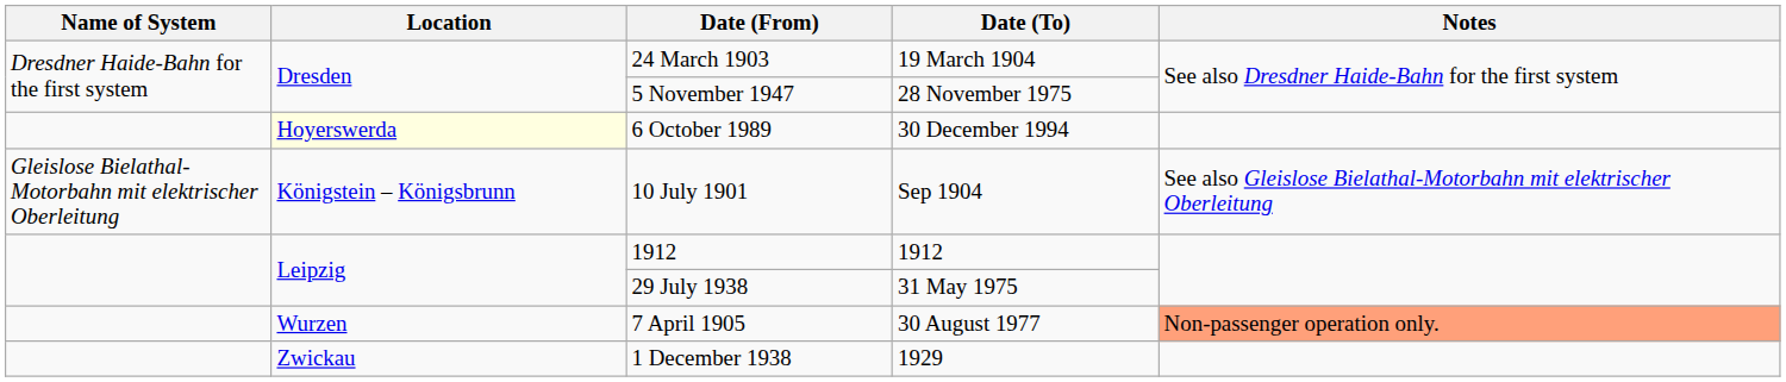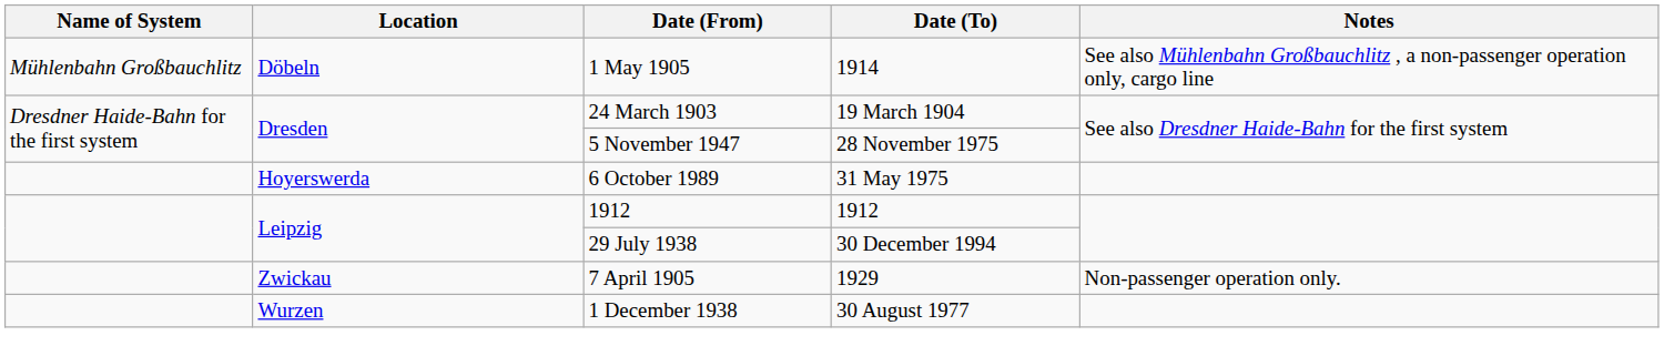+ row: Mühlenbahn Großbauchlitz | Döbeln | 1 May 1905 | 1914 | See also Mühlenbahn Großbauchlitz , a non-passenger operation only, cargo line
6 October 1989 | Location: lightyellow background -> no background
6 October 1989 | Date (To): 30 December 1994 -> 31 May 1975
- row: Gleislose Bielathal-Motorbahn mit elektrischer Oberleitung | Königstein – Königsbrunn | 10 July 1901 | Sep 1904 | See also Gleislose Bielathal-Motorbahn mit elektrischer Oberleitung
29 July 1938 | Date (To): 31 May 1975 -> 30 December 1994
7 April 1905 | Location: Wurzen -> Zwickau
7 April 1905 | Date (To): 30 August 1977 -> 1929
7 April 1905 | Notes: lightsalmon background -> no background
1 December 1938 | Location: Zwickau -> Wurzen
1 December 1938 | Date (To): 1929 -> 30 August 1977
